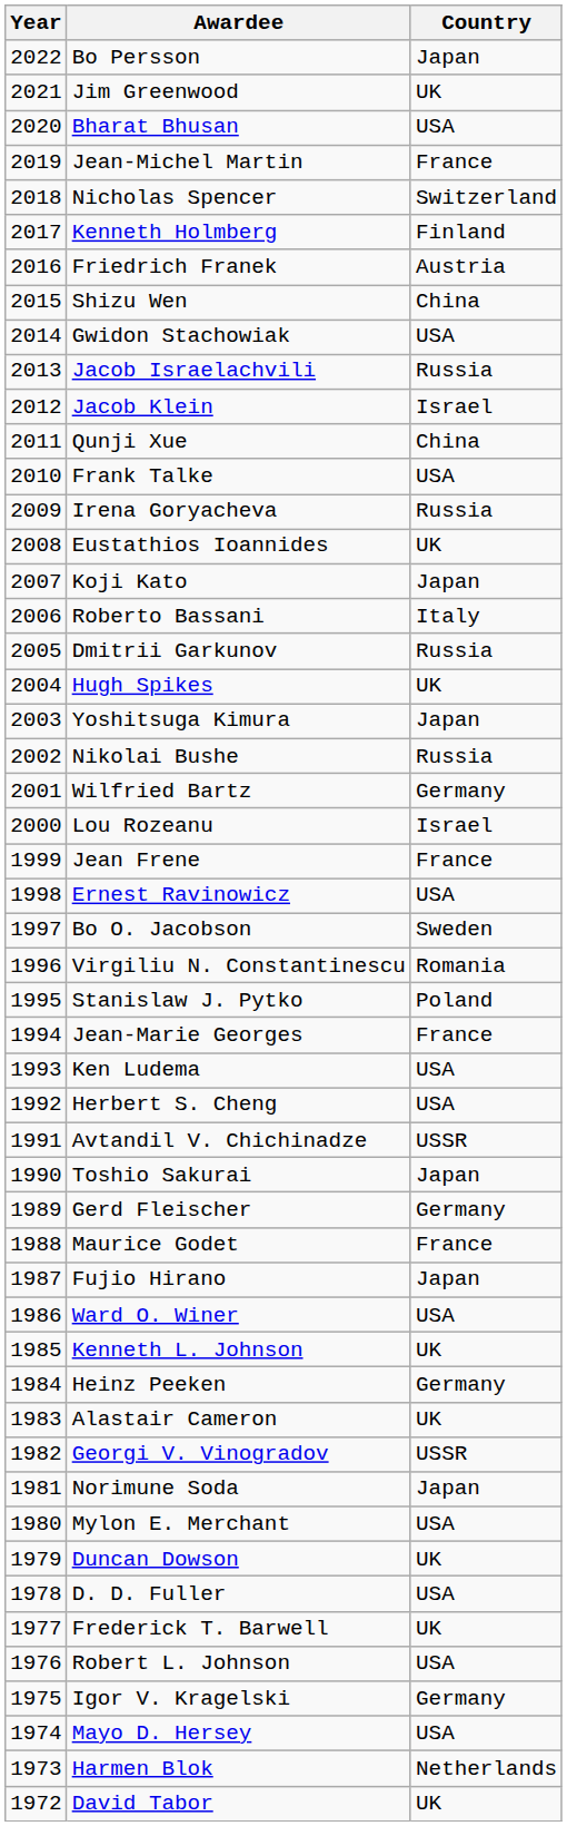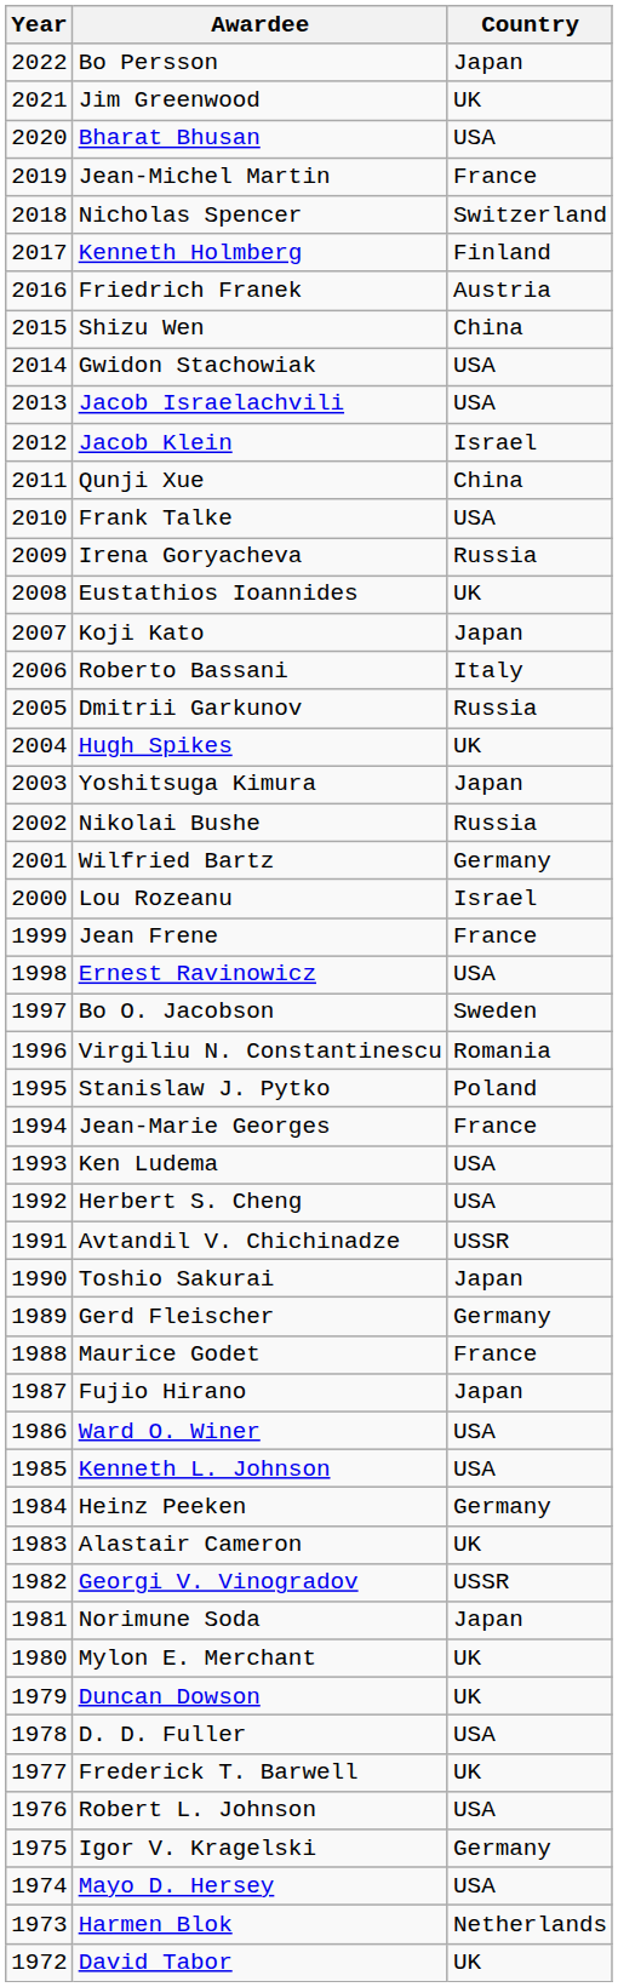Jacob Israelachvili | Country: Russia -> USA
Kenneth L. Johnson | Country: UK -> USA
Mylon E. Merchant | Country: USA -> UK
